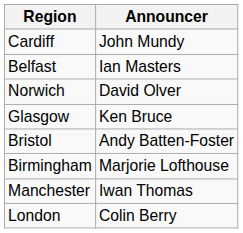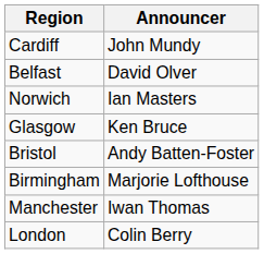Belfast | Announcer: Ian Masters -> David Olver
Norwich | Announcer: David Olver -> Ian Masters
